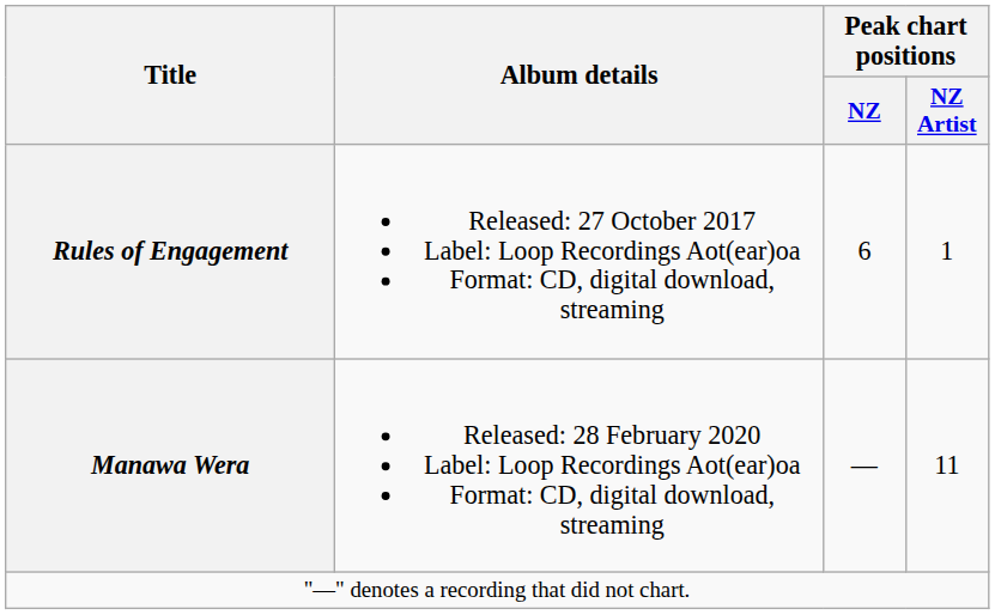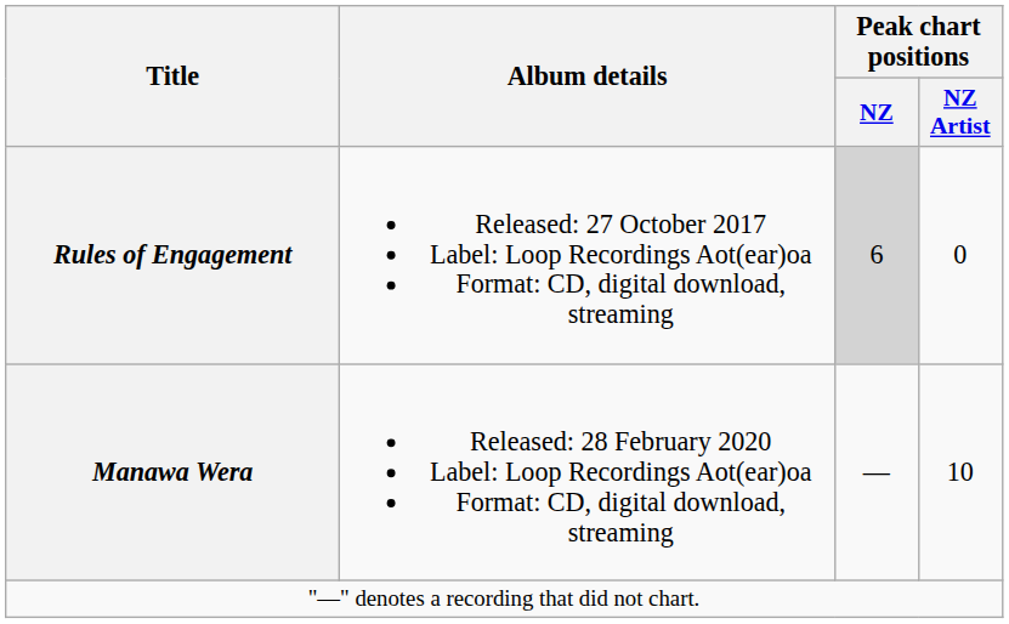Rules of Engagement | Peak chart positions / NZ: no background -> lightgrey background
Rules of Engagement | Peak chart positions / NZ Artist: 1 -> 0
Manawa Wera | Peak chart positions / NZ Artist: 11 -> 10
